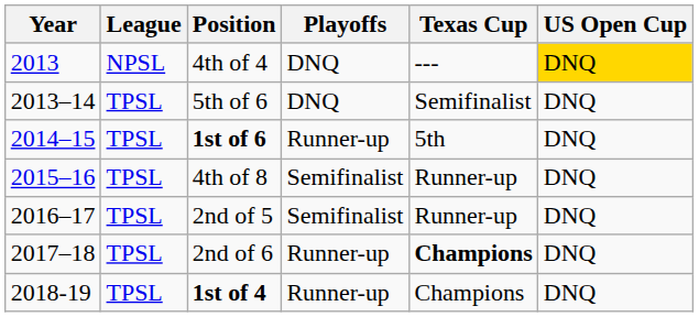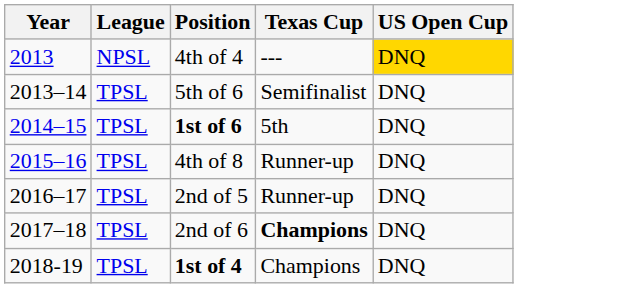- column: Playoffs | DNQ | DNQ | Runner-up | Semifinalist | Semifinalist | Runner-up | Runner-up
